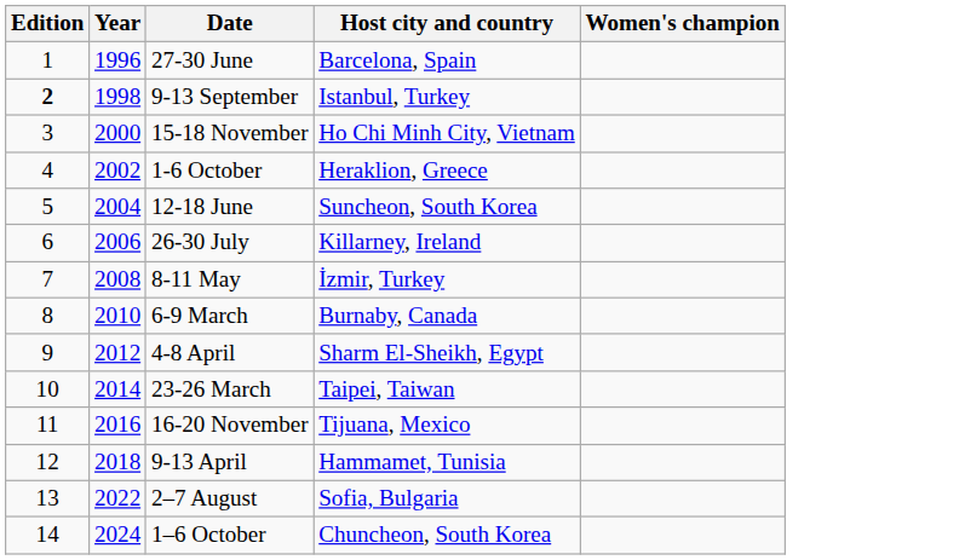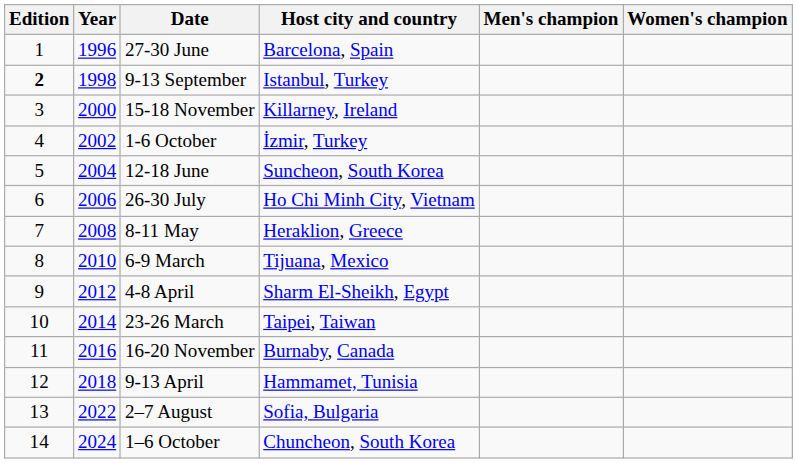+ column: Men's champion
15-18 November | Host city and country: Ho Chi Minh City, Vietnam -> Killarney, Ireland
1-6 October | Host city and country: Heraklion, Greece -> İzmir, Turkey
26-30 July | Host city and country: Killarney, Ireland -> Ho Chi Minh City, Vietnam
8-11 May | Host city and country: İzmir, Turkey -> Heraklion, Greece
6-9 March | Host city and country: Burnaby, Canada -> Tijuana, Mexico
16-20 November | Host city and country: Tijuana, Mexico -> Burnaby, Canada
